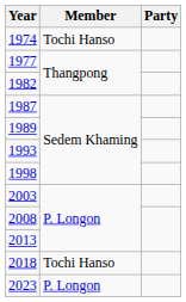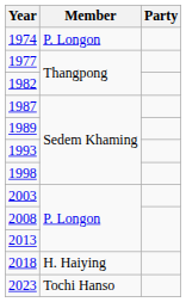1974 | Member: Tochi Hanso -> P. Longon
2018 | Member: Tochi Hanso -> H. Haiying
2023 | Member: P. Longon -> Tochi Hanso
